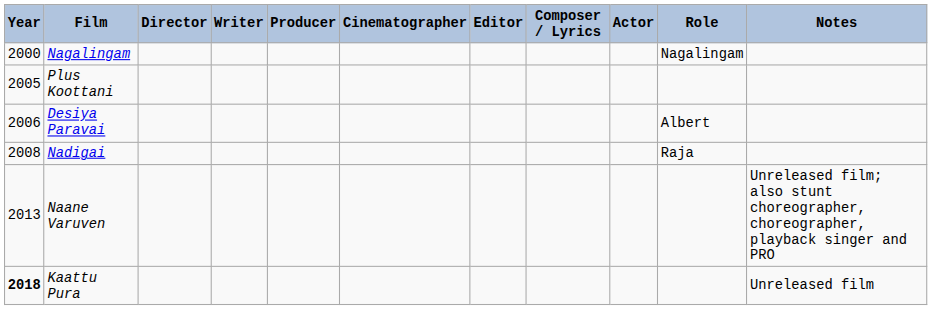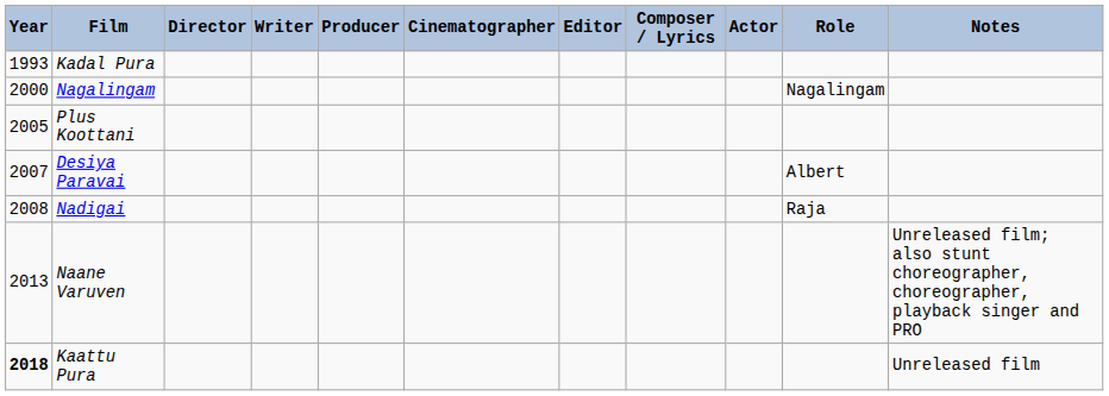+ row: 1993 | Kadal Pura
Desiya Paravai | Year: 2006 -> 2007
